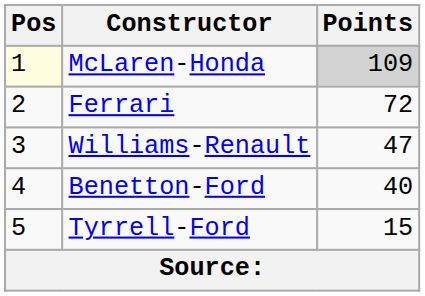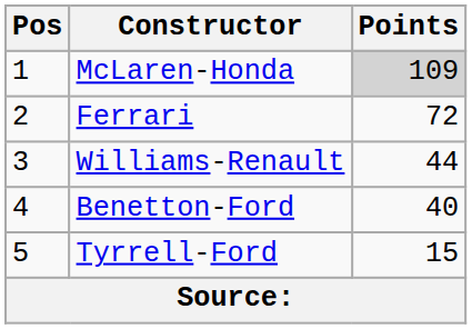McLaren-Honda | Pos: lightyellow background -> no background
Williams-Renault | Points: 47 -> 44
